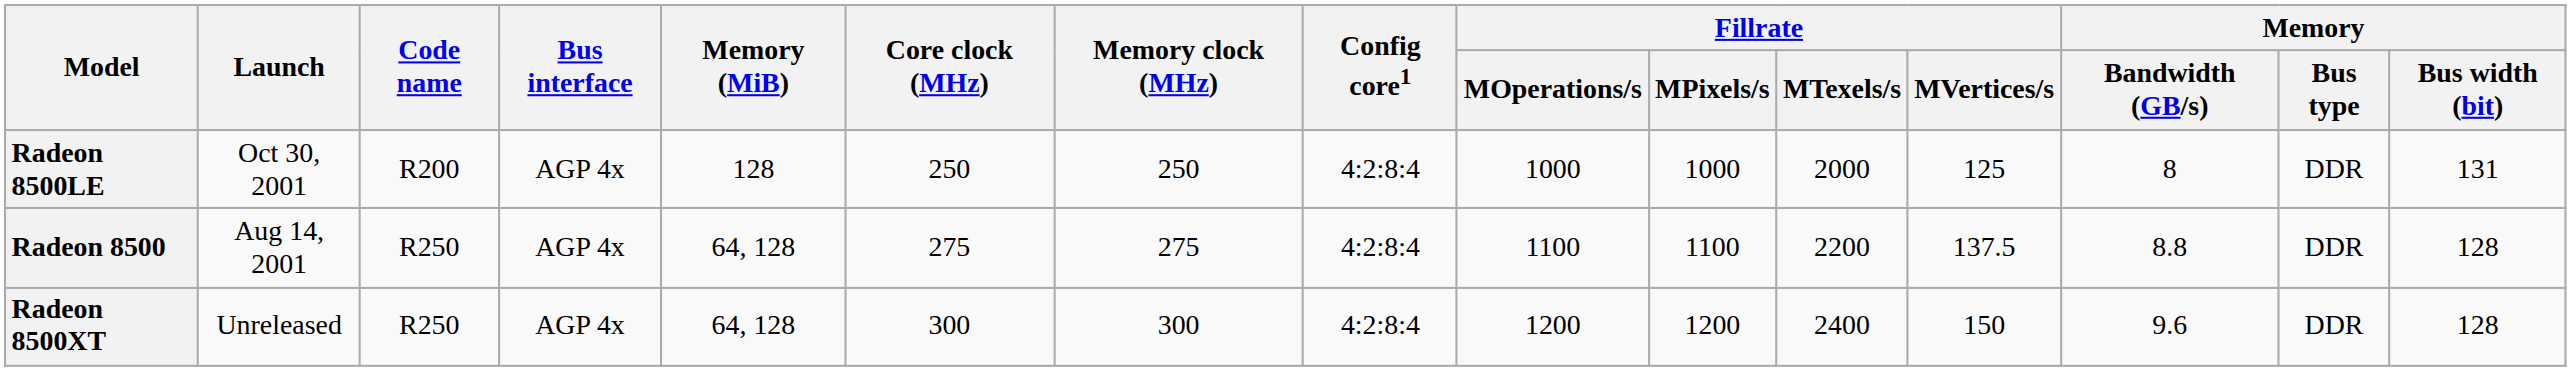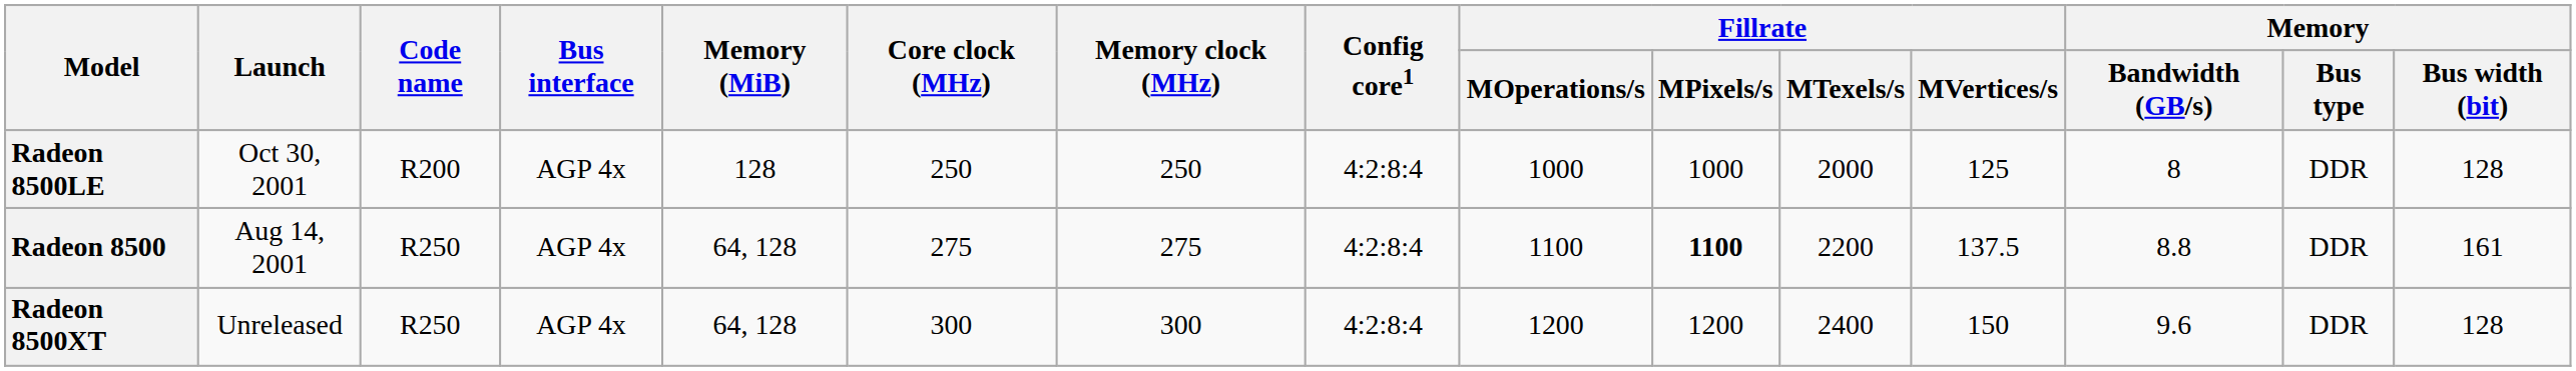Radeon 8500LE | Memory / Bus width (bit): 131 -> 128
Radeon 8500 | Fillrate / MPixels/s: normal -> bold
Radeon 8500 | Memory / Bus width (bit): 128 -> 161
